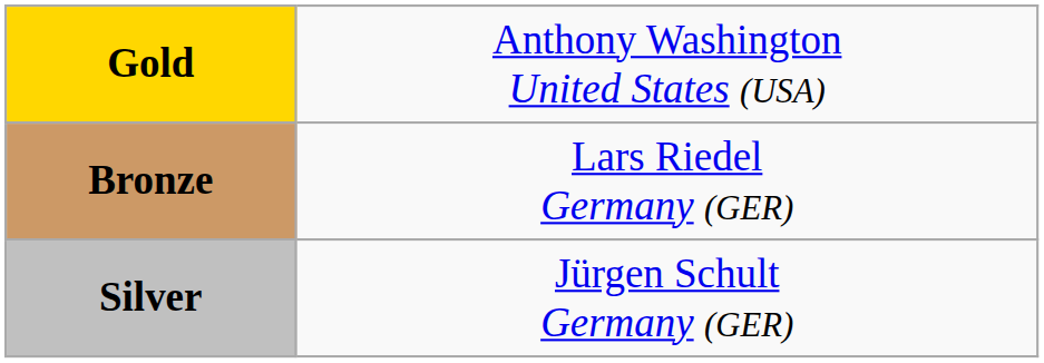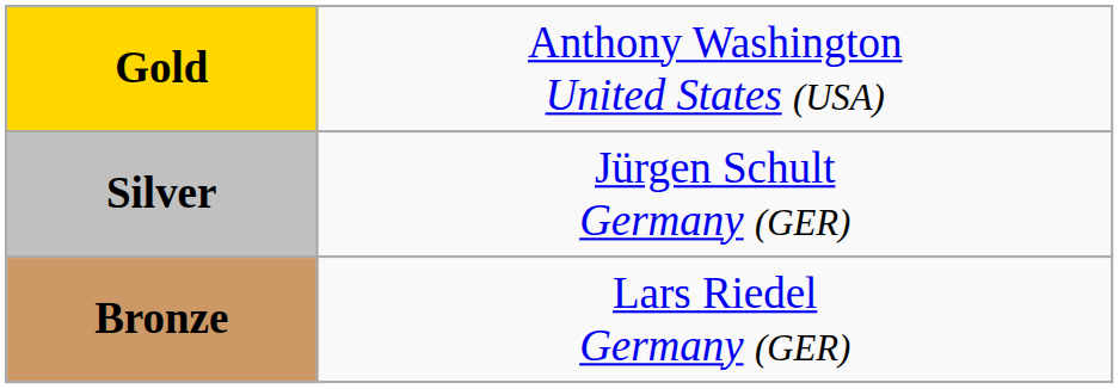rows swapped: Silver <-> Bronze
